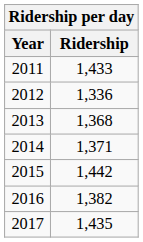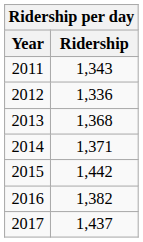2011 | Ridership: 1,433 -> 1,343
2017 | Ridership: 1,435 -> 1,437
